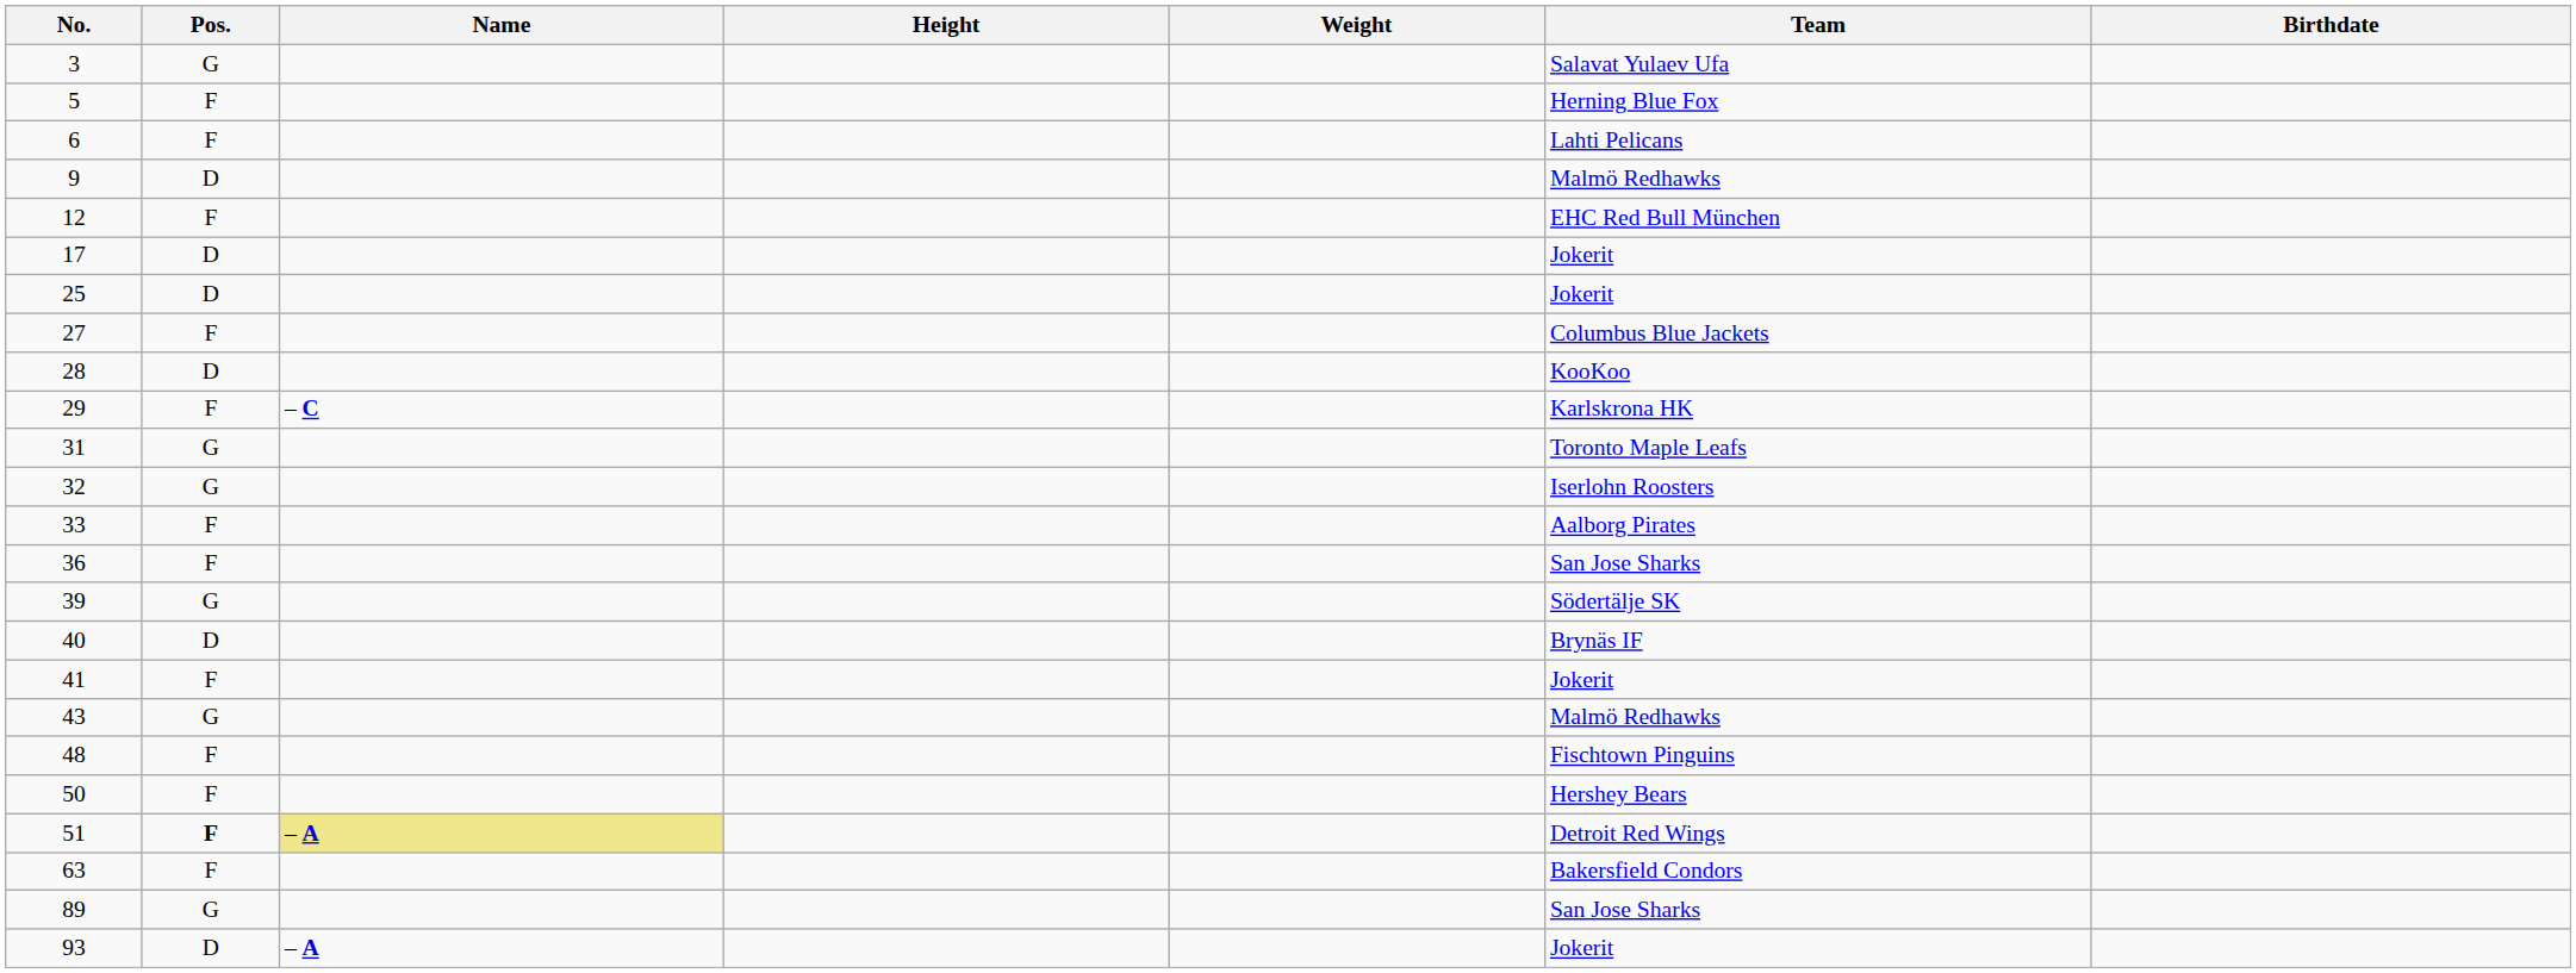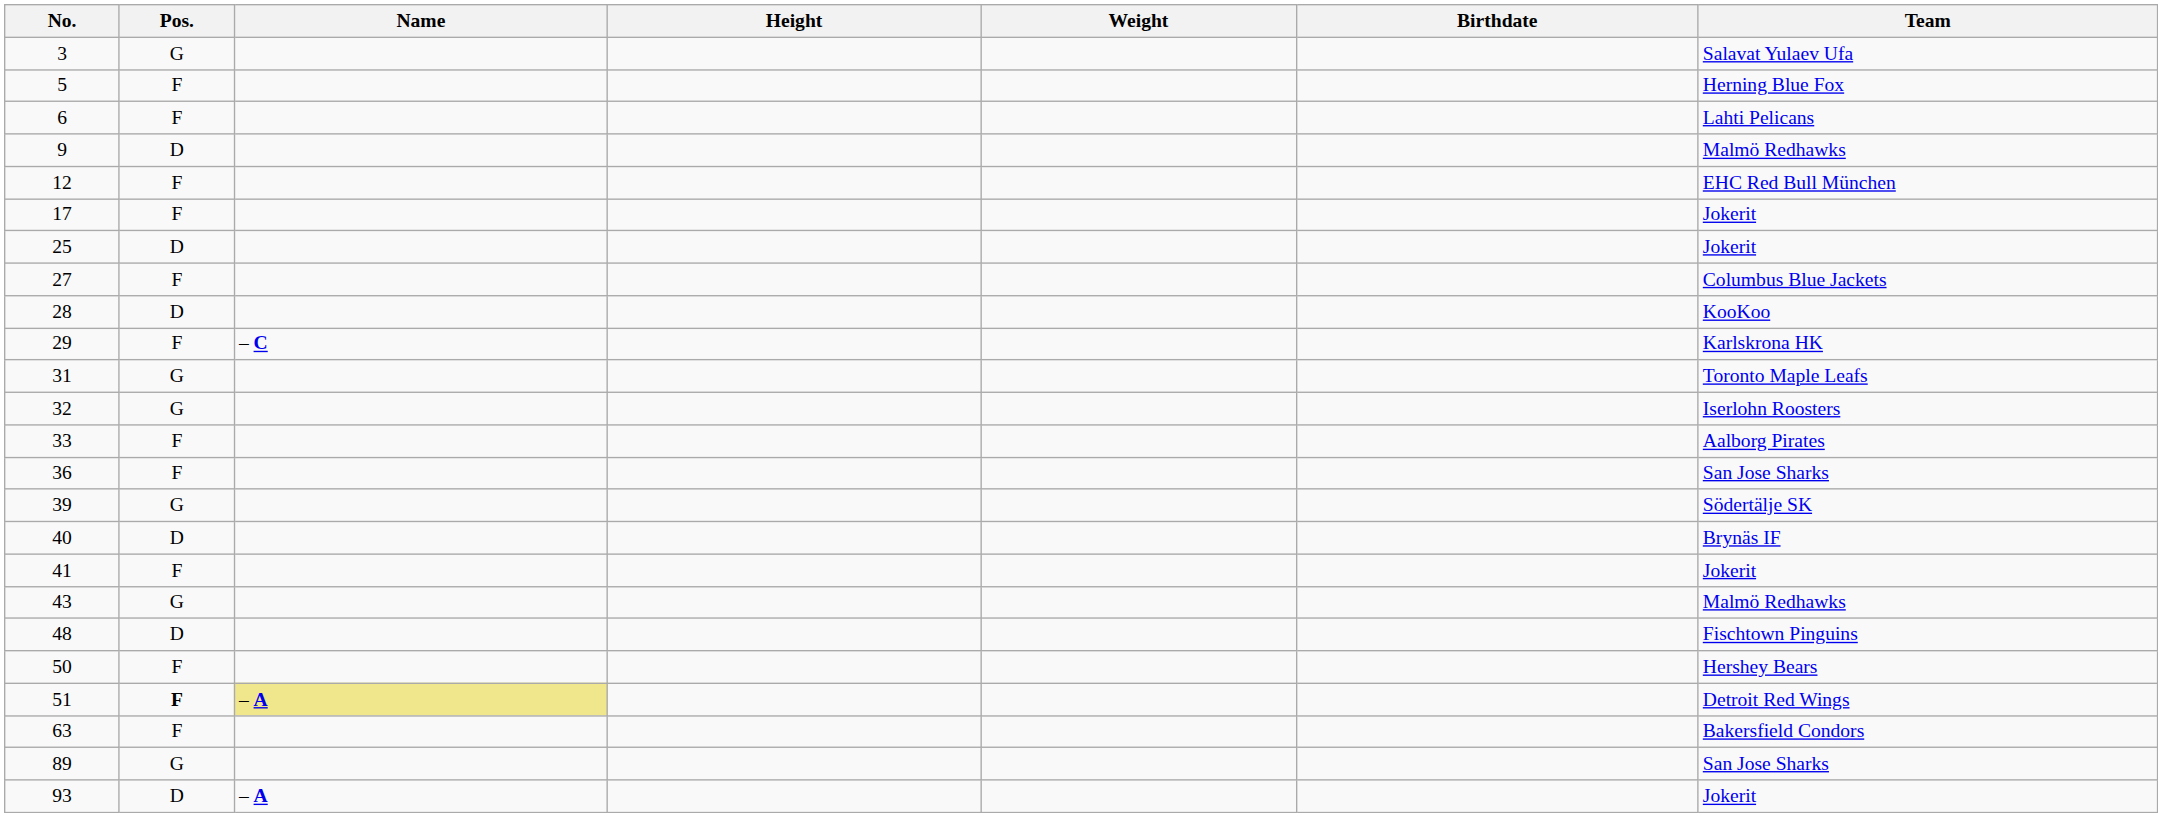columns swapped: Birthdate <-> Team
17 | Pos.: D -> F
48 | Pos.: F -> D
